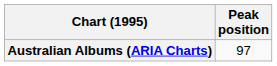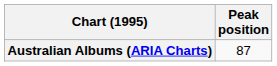Australian Albums (ARIA Charts) | Peak position: 97 -> 87
